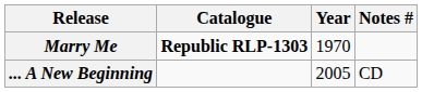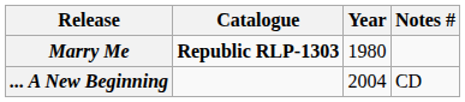Marry Me | Year: 1970 -> 1980
... A New Beginning | Year: 2005 -> 2004
